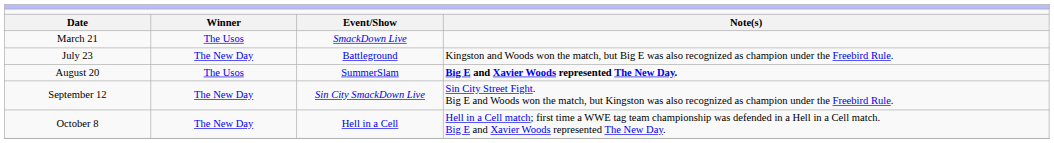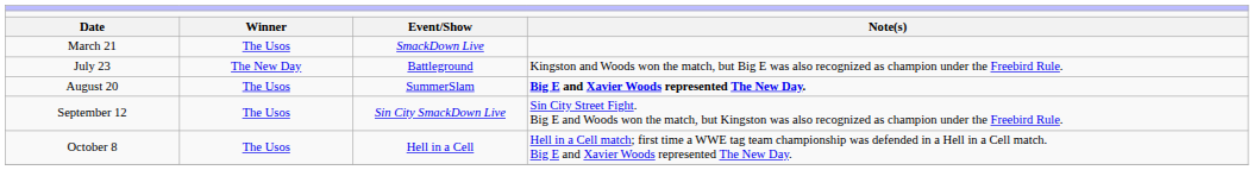September 12 | column 2: The New Day -> The Usos
October 8 | column 2: The New Day -> The Usos
